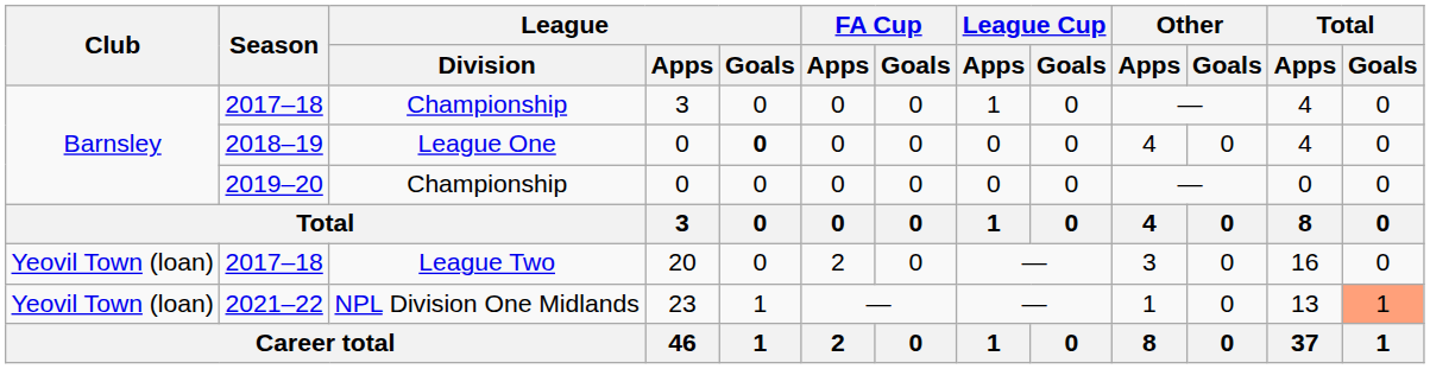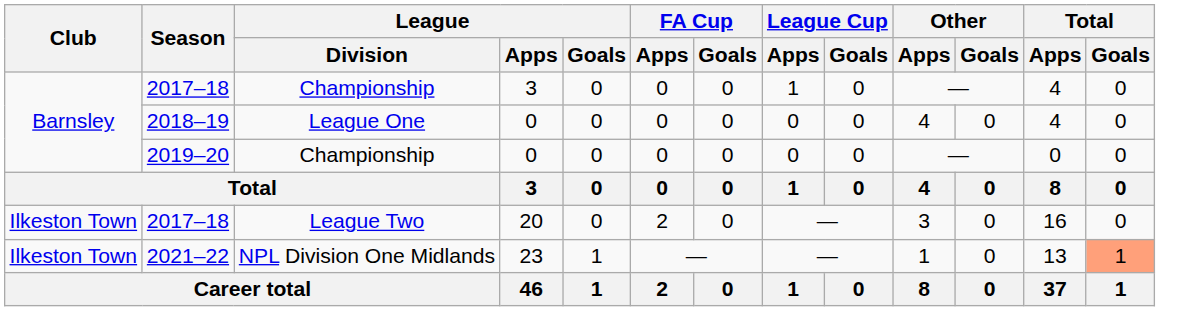2018–19 | League / Goals: bold -> normal
2017–18 / League Two | Club: Yeovil Town (loan) -> Ilkeston Town
2021–22 | Club: Yeovil Town (loan) -> Ilkeston Town
